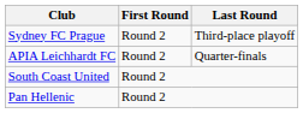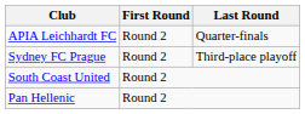rows swapped: Sydney FC Prague <-> APIA Leichhardt FC
